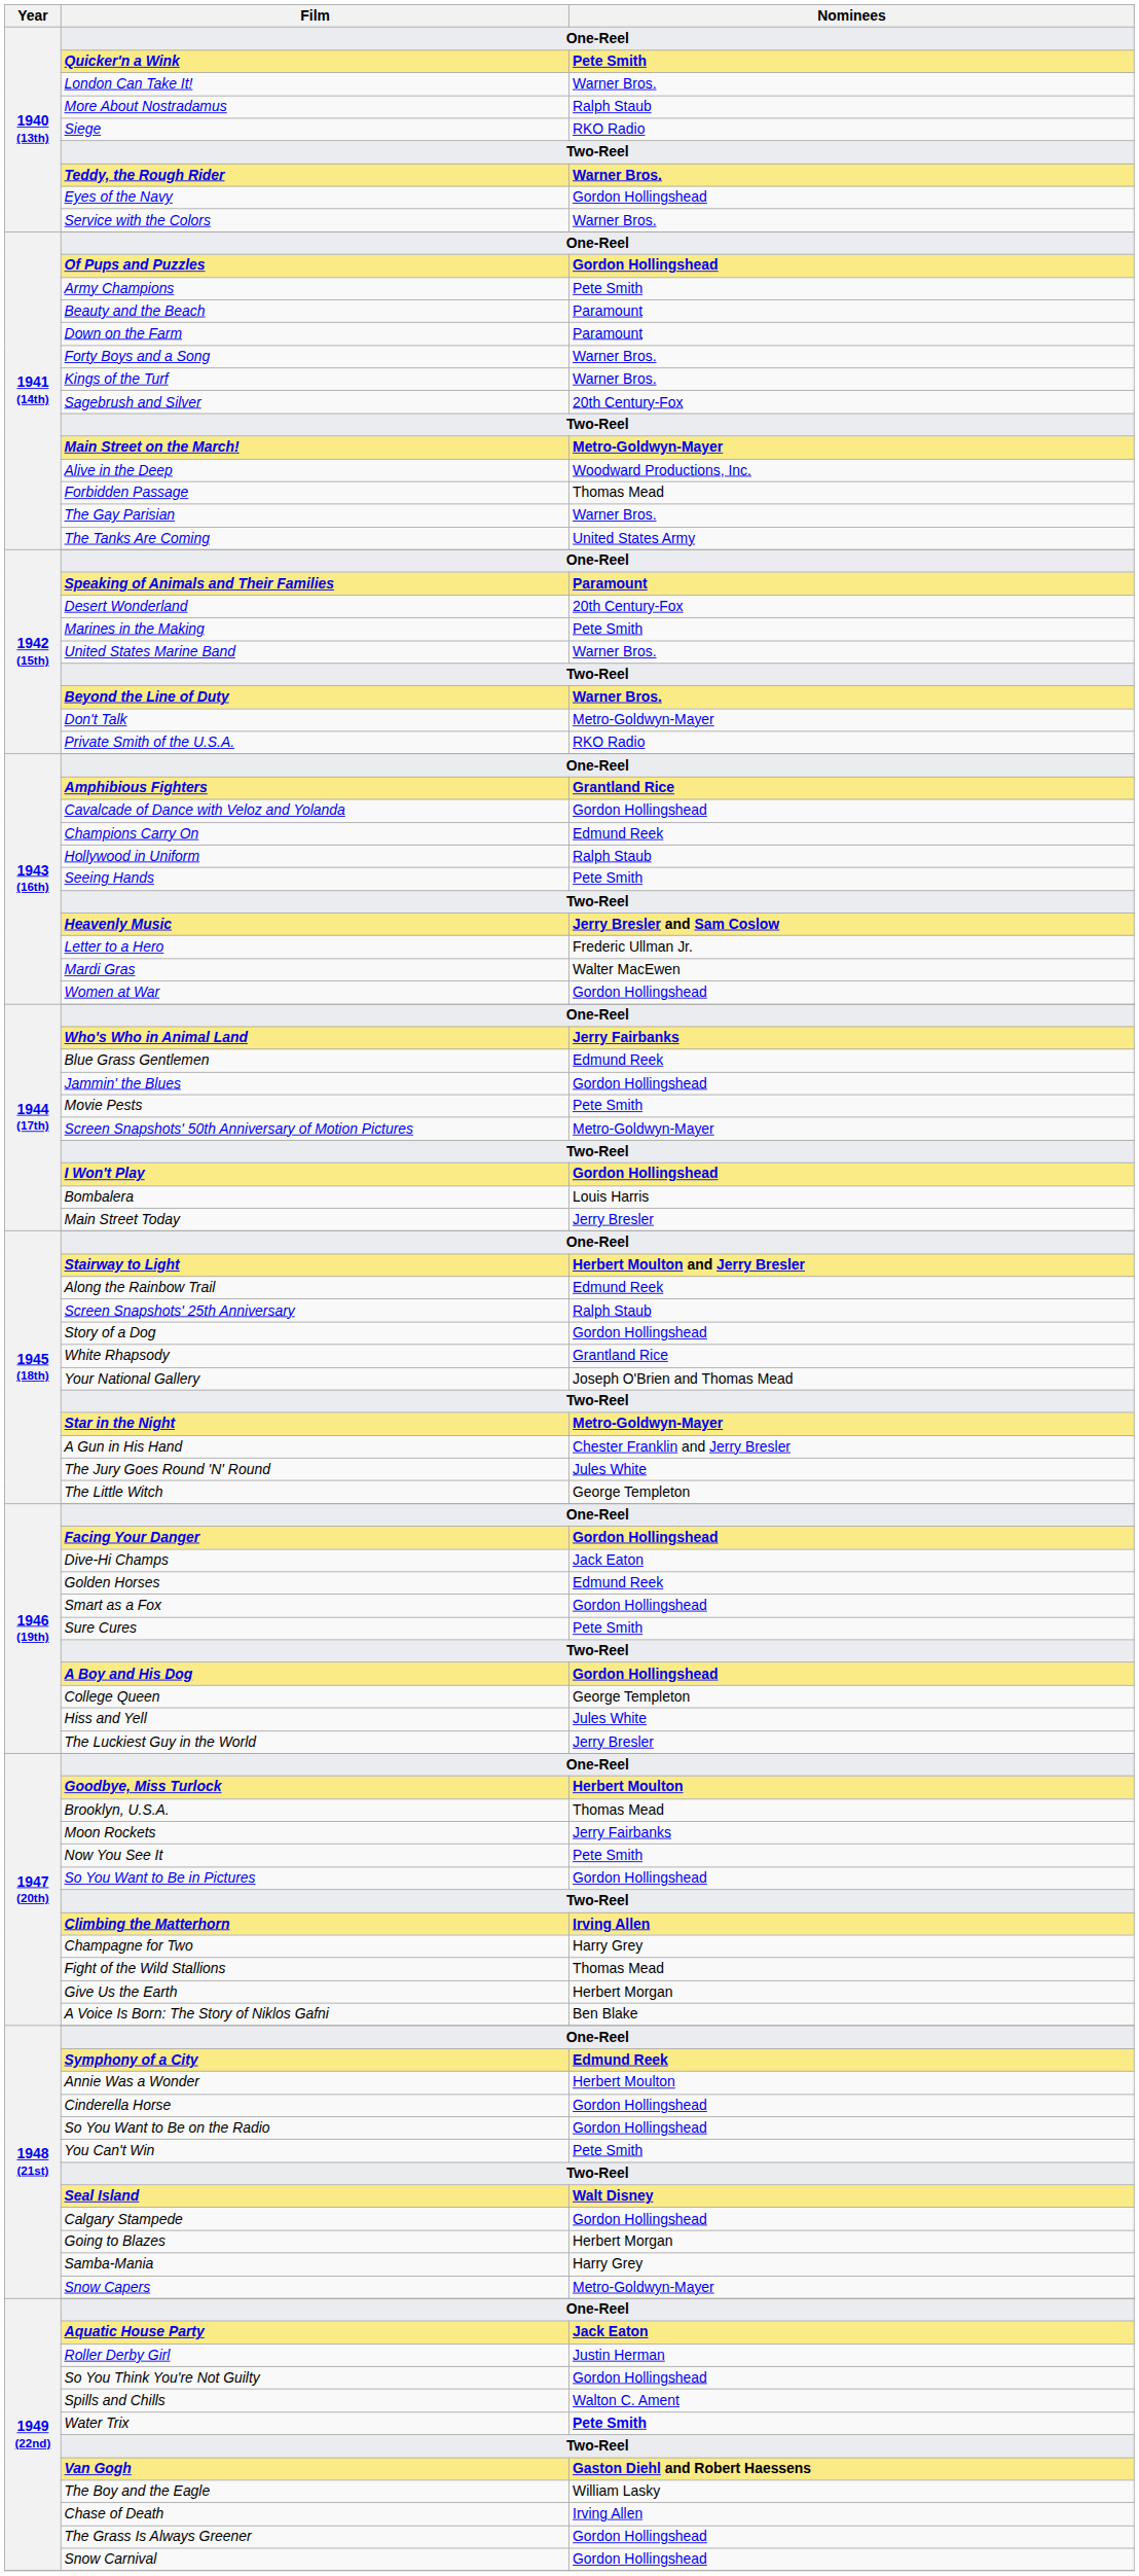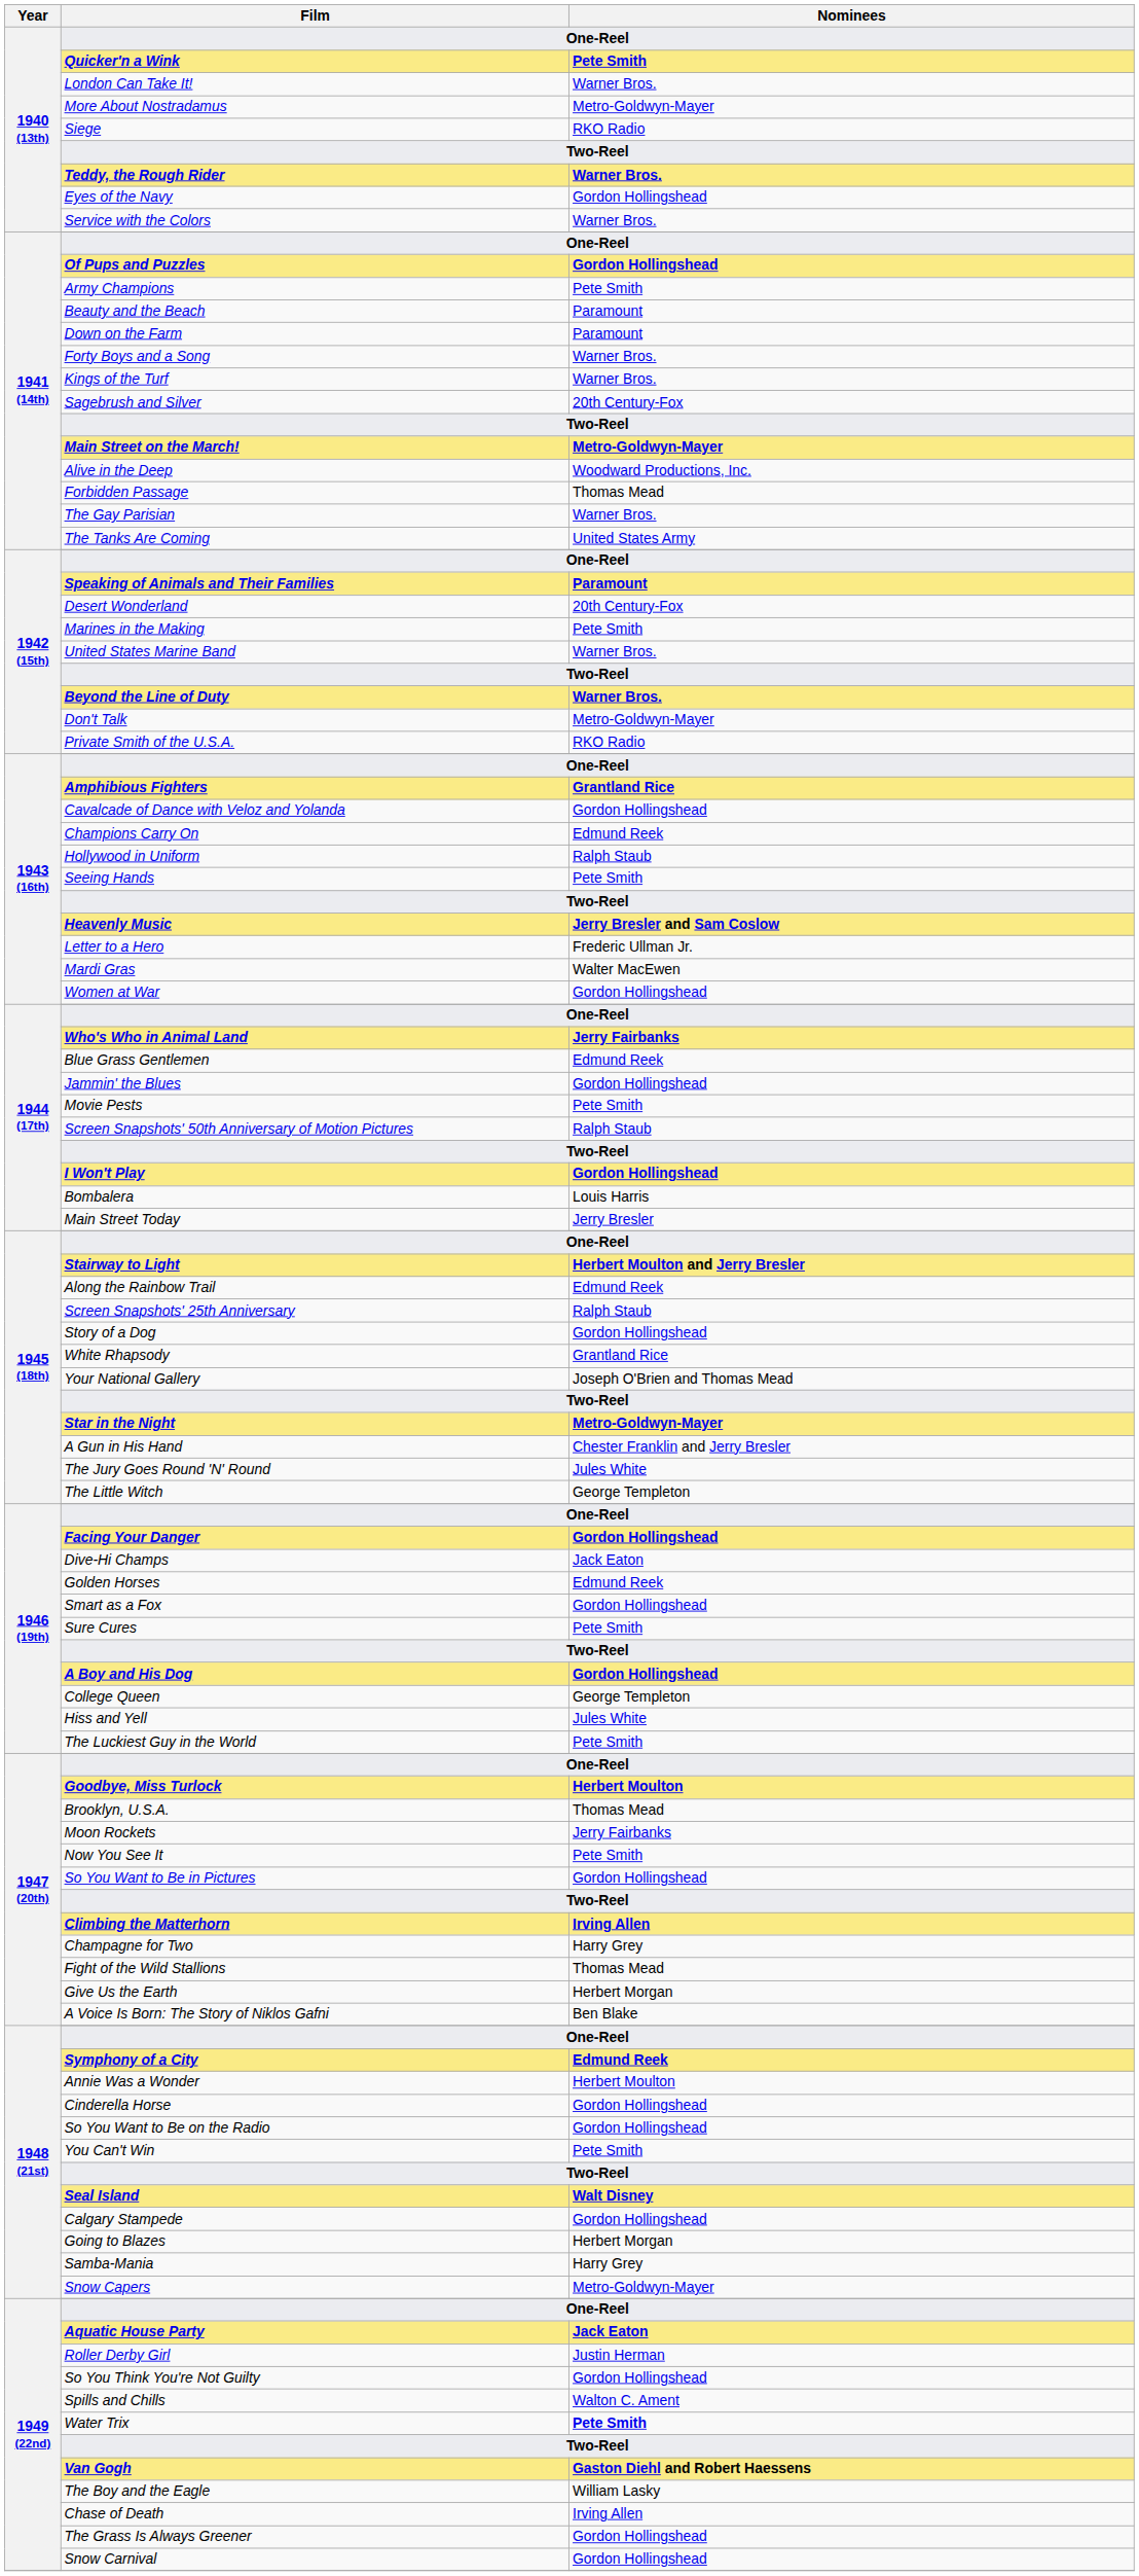More About Nostradamus | Nominees: Ralph Staub -> Metro-Goldwyn-Mayer
Screen Snapshots' 50th Anniversary of Motion Pictures | Nominees: Metro-Goldwyn-Mayer -> Ralph Staub
The Luckiest Guy in the World | Nominees: Jerry Bresler -> Pete Smith
